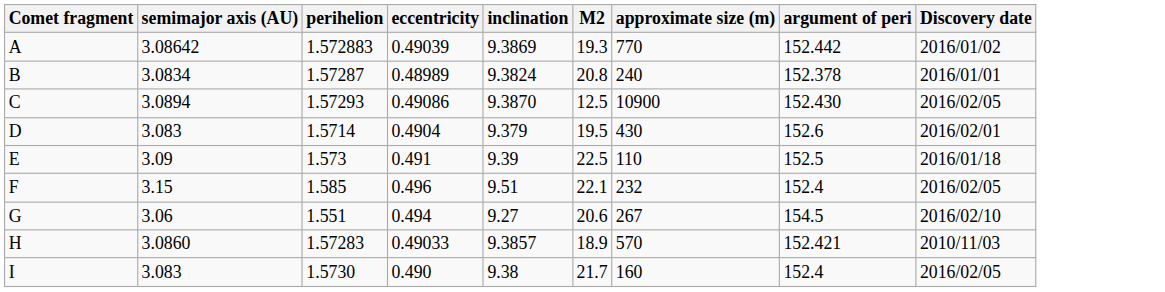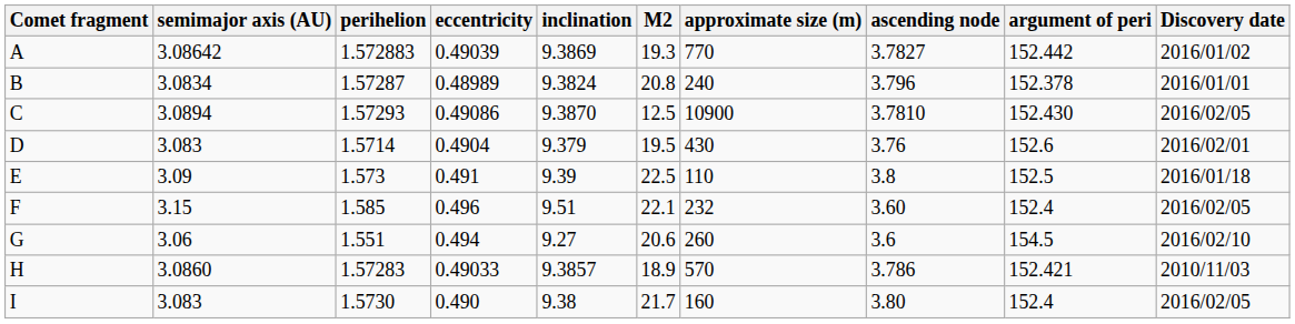+ column: ascending node | 3.7827 | 3.796 | 3.7810 | 3.76 | 3.8 | 3.60 | 3.6 | 3.786 | 3.80
G | approximate size (m): 267 -> 260
